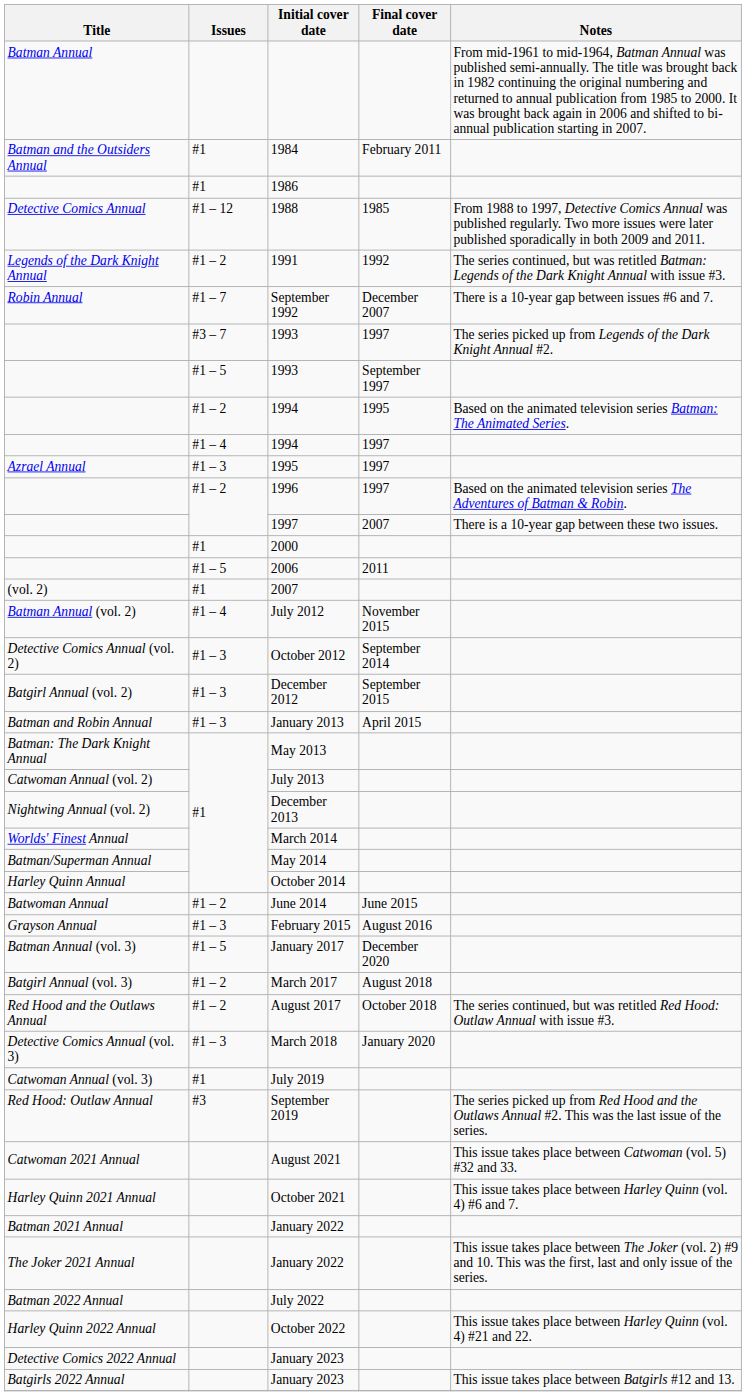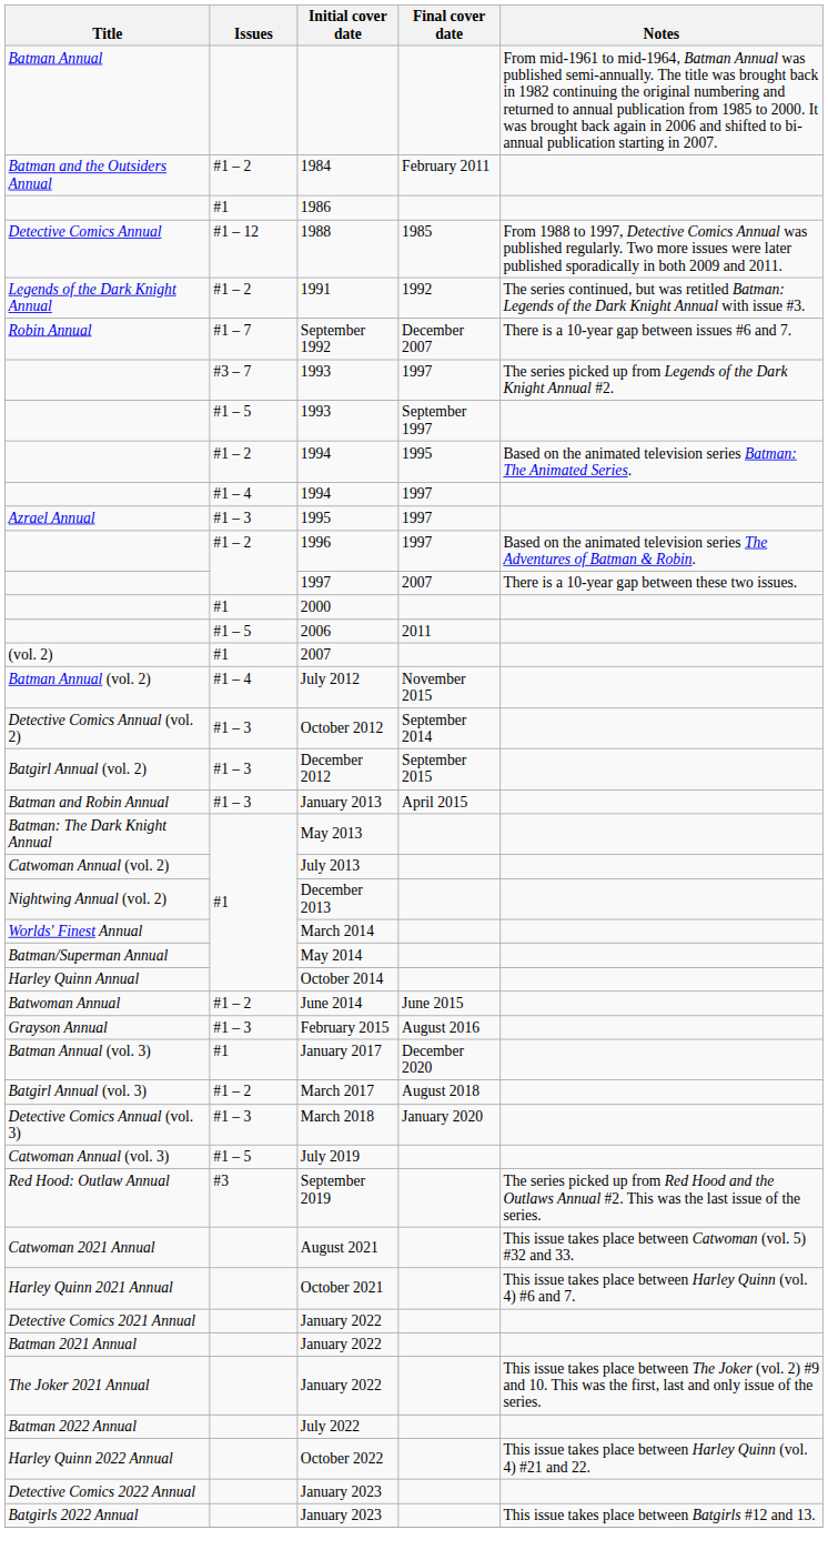1984 | Issues: #1 -> #1 – 2
January 2017 | Issues: #1 – 5 -> #1
- row: Red Hood and the Outlaws Annual | #1 – 2 | August 2017 | October 2018 | The series continued, but was retitled Red Hood: Outlaw Annual with issue #3.
July 2019 | Issues: #1 -> #1 – 5
+ row: Detective Comics 2021 Annual | January 2022
